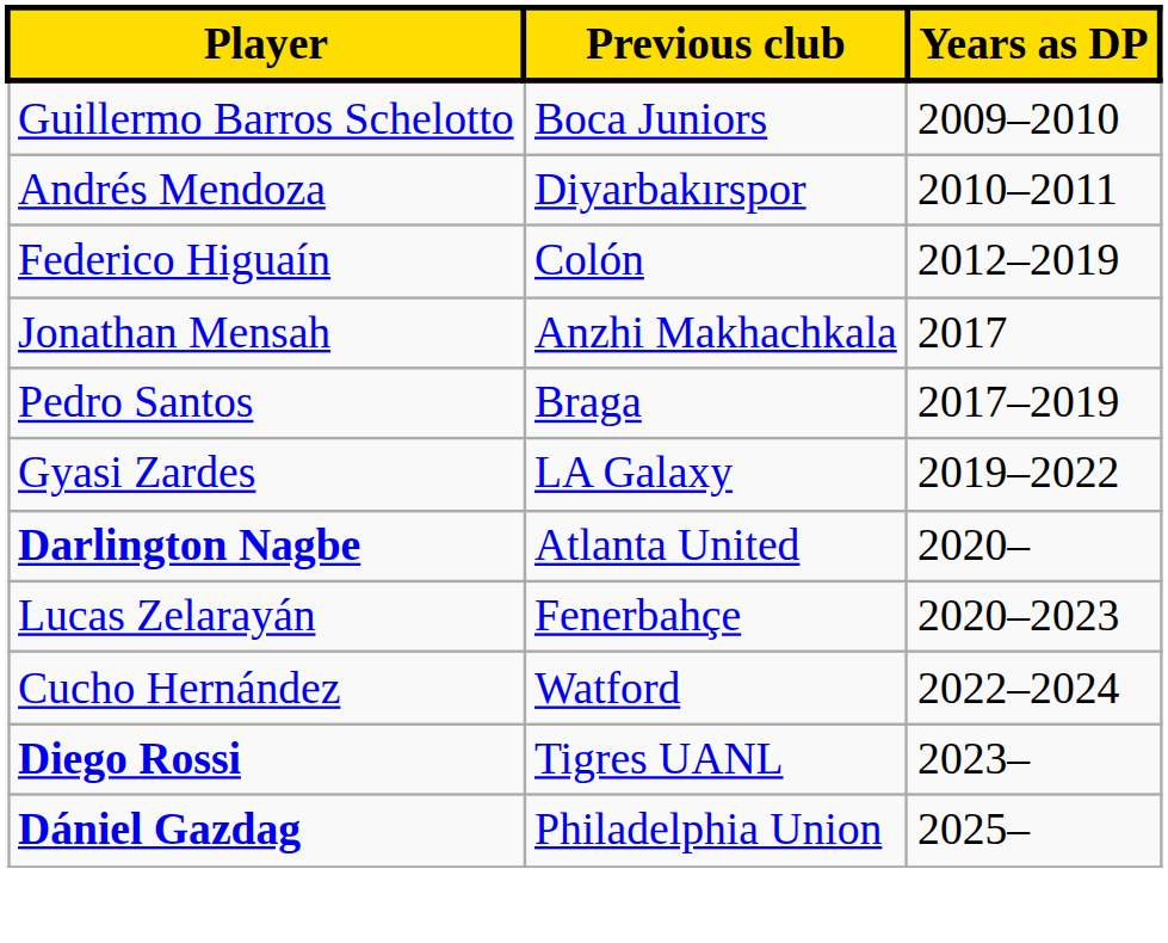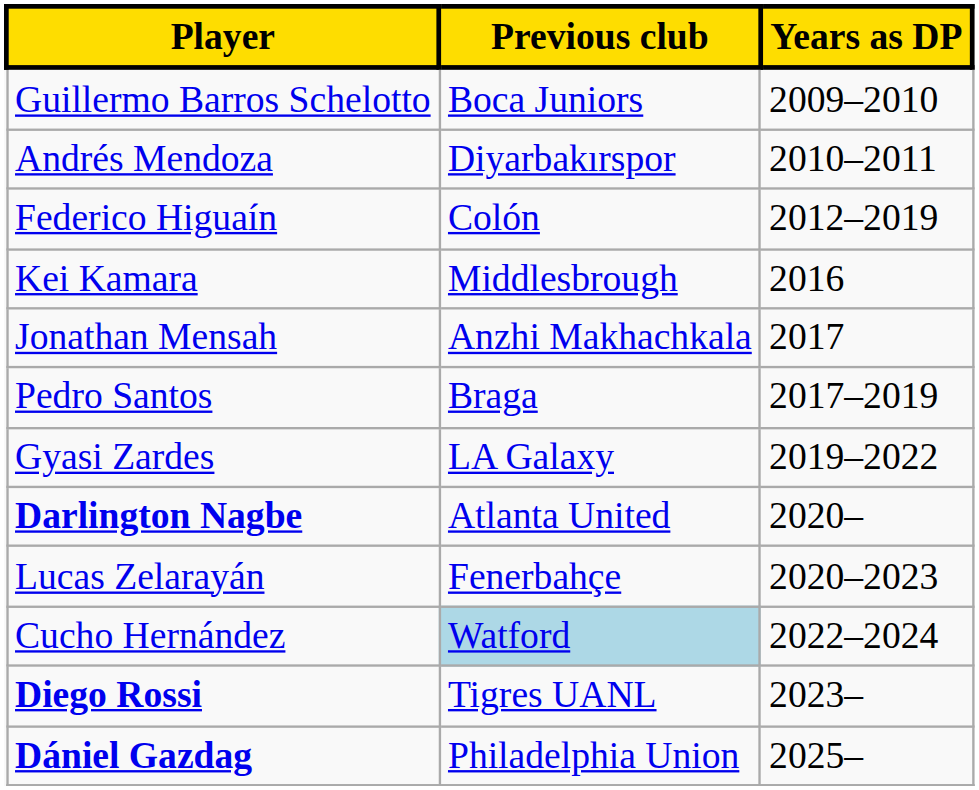+ row: Kei Kamara | Middlesbrough | 2016
Cucho Hernández | Previous club: no background -> lightblue background
